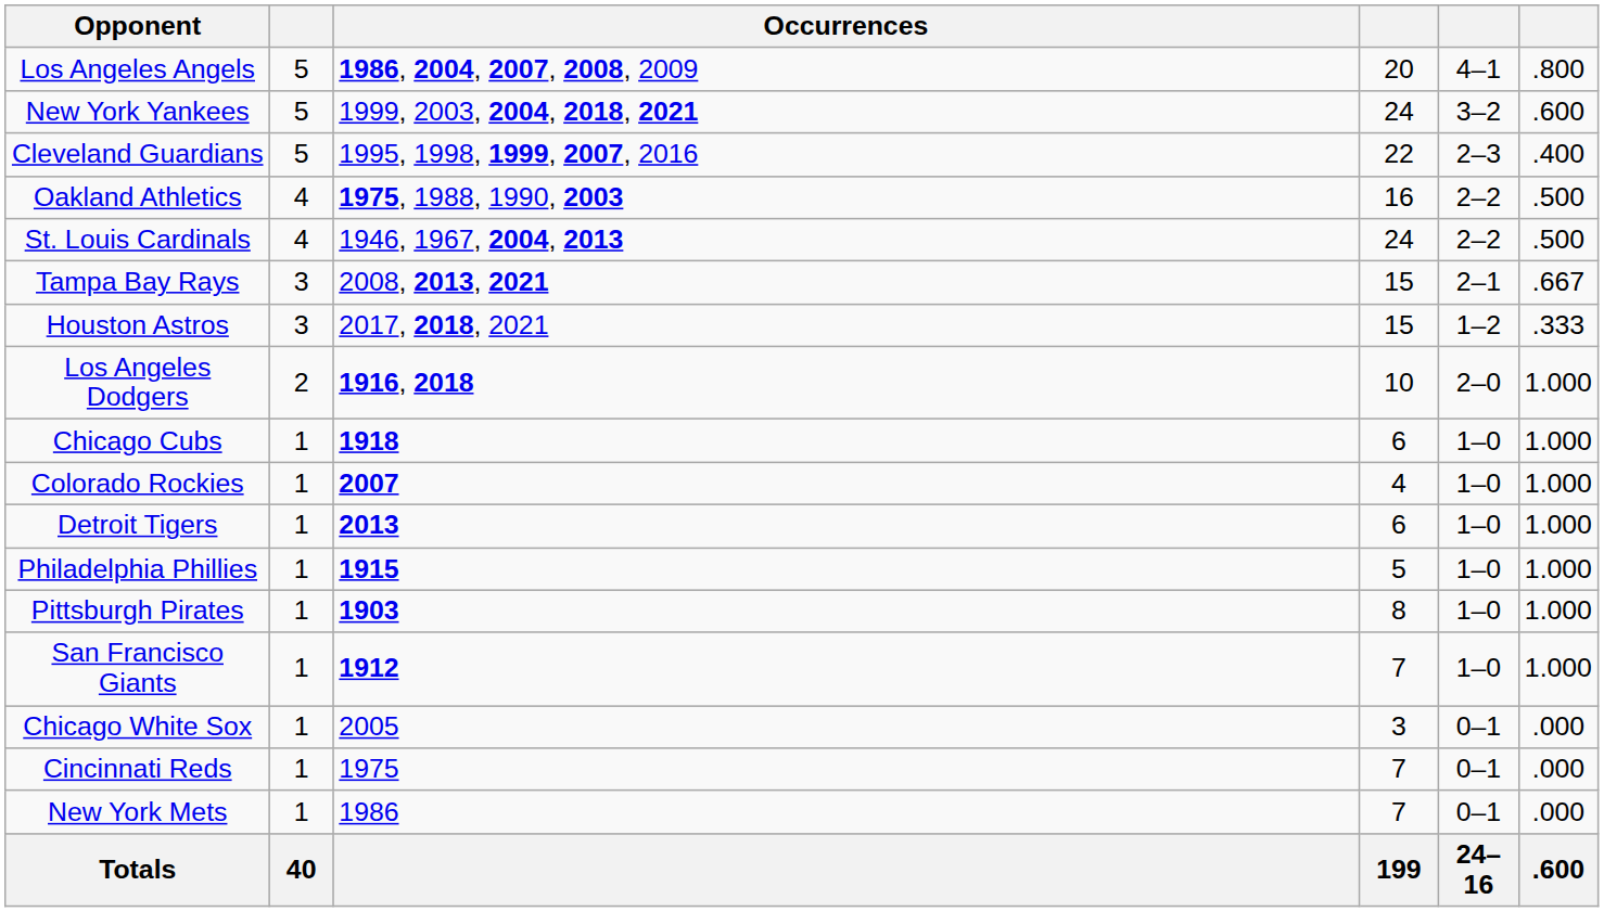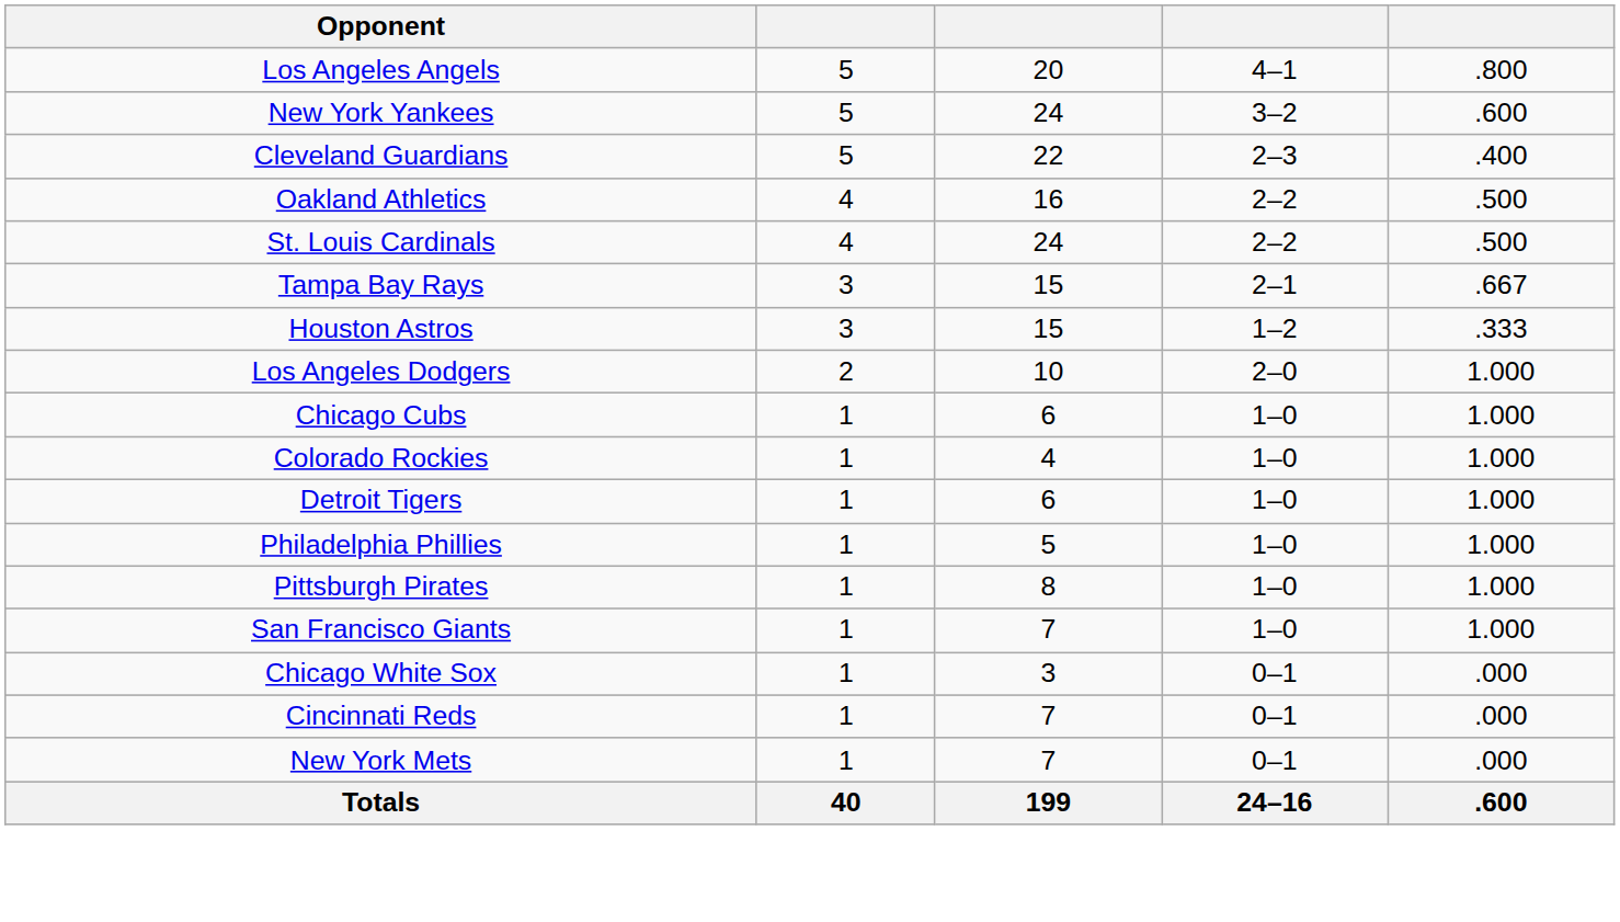- column: Occurrences | 1986, 2004, 2007, 2008, 2009 | 1999, 2003, 2004, 2018, 2021 | 1995, 1998, 1999, 2007, 2016 | 1975, 1988, 1990, 2003 | 1946, 1967, 2004, 2013 | 2008, 2013, 2021 | 2017, 2018, 2021 | 1916, 2018 | 1918 | 2007 | 2013 | 1915 | 1903 | 1912 | 2005 | 1975 | 1986
